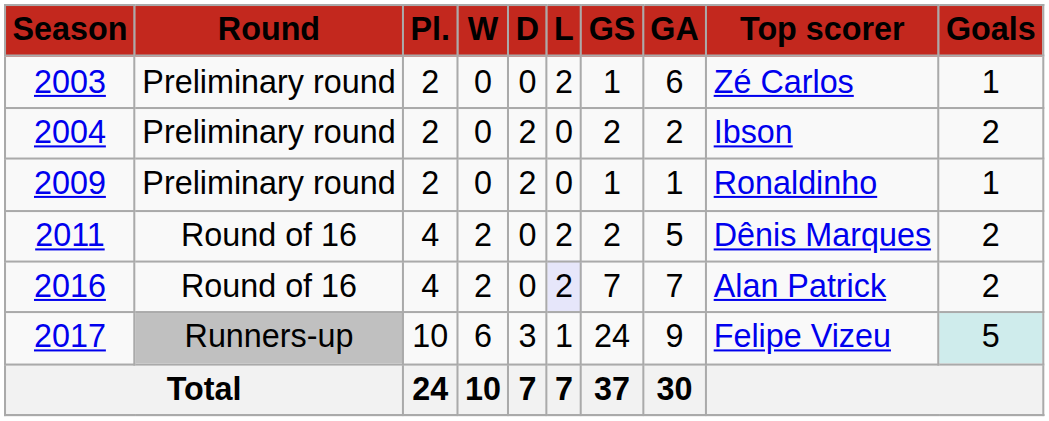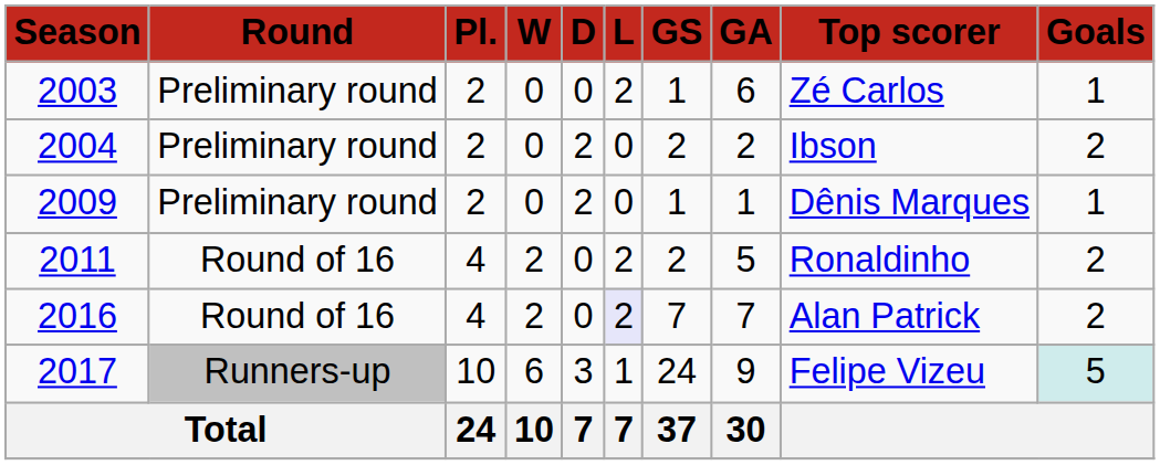2009 | column 9: Ronaldinho -> Dênis Marques
2011 | column 9: Dênis Marques -> Ronaldinho
